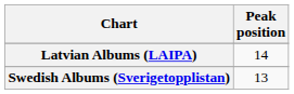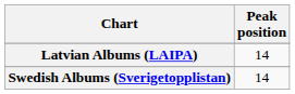Swedish Albums (Sverigetopplistan) | Peak position: 13 -> 14
